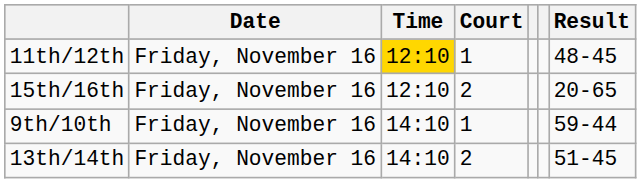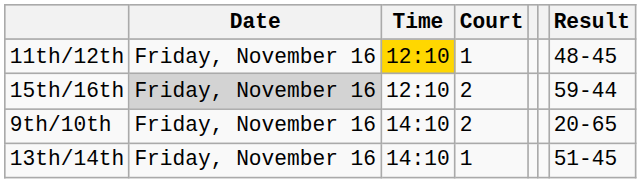15th/16th | Date: no background -> lightgrey background
15th/16th | Result: 20-65 -> 59-44
9th/10th | Court: 1 -> 2
9th/10th | Result: 59-44 -> 20-65
13th/14th | Court: 2 -> 1
